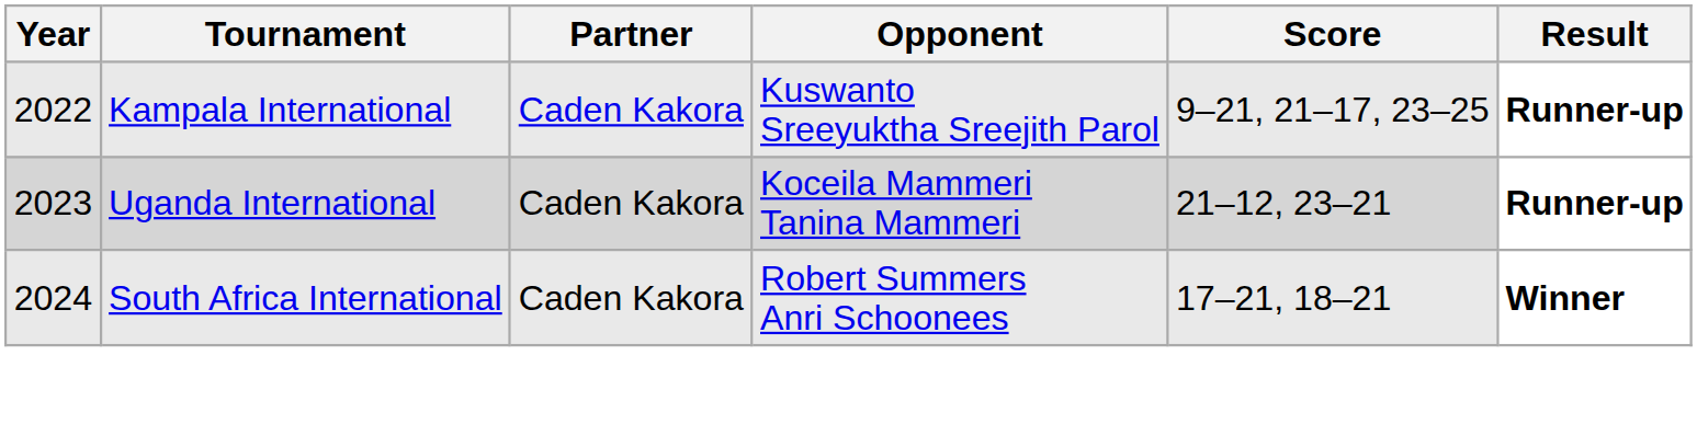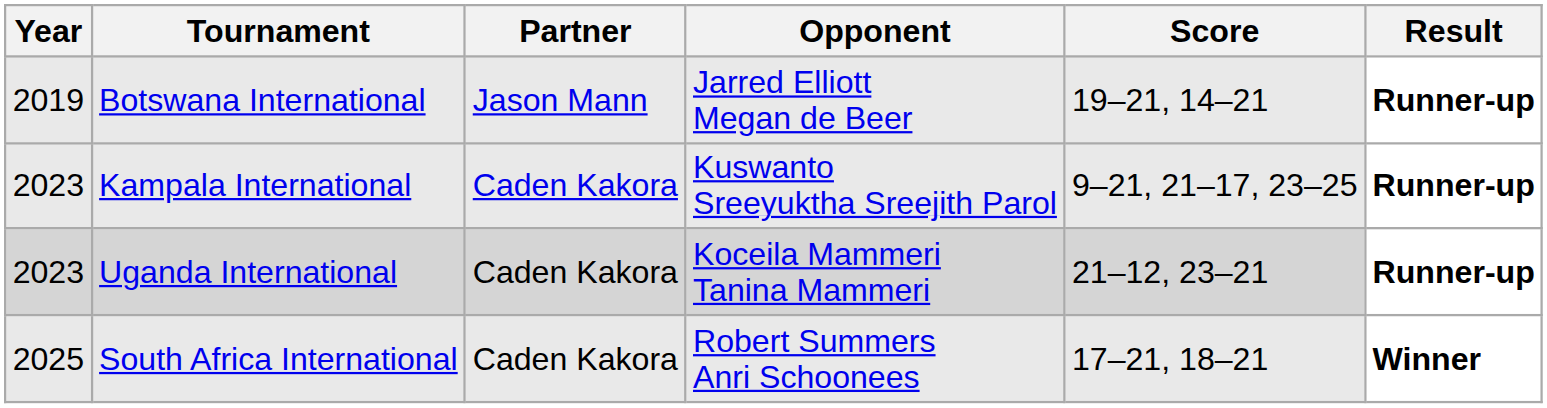+ row: 2019 | Botswana International | Jason Mann | Jarred Elliott Megan de Beer | 19–21, 14–21 | Runner-up
Kampala International | Year: 2022 -> 2023
South Africa International | Year: 2024 -> 2025
